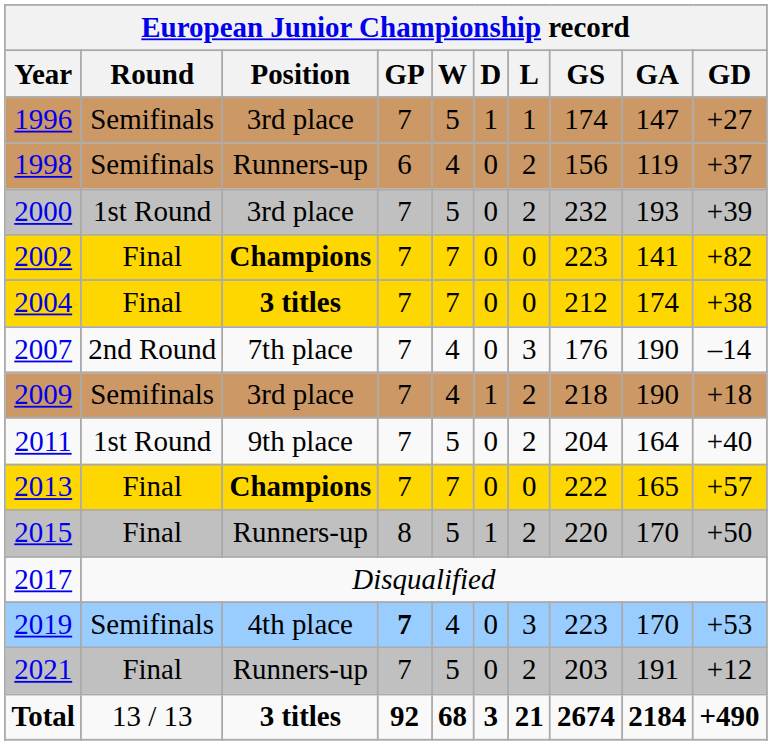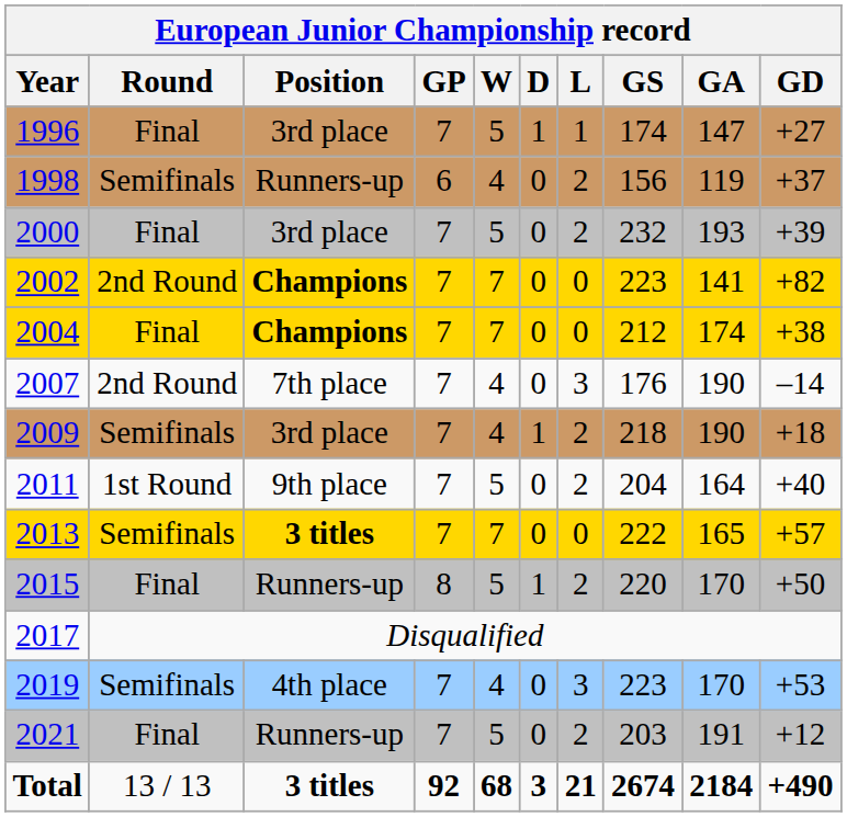1996 | Round: Semifinals -> Final
2000 | Round: 1st Round -> Final
2002 | Round: Final -> 2nd Round
2004 | Position: 3 titles -> Champions
2013 | Round: Final -> Semifinals
2013 | Position: Champions -> 3 titles
2019 | GP: bold -> normal
